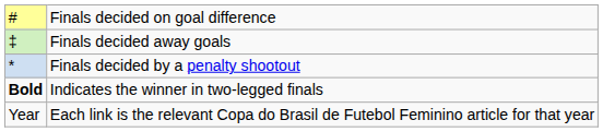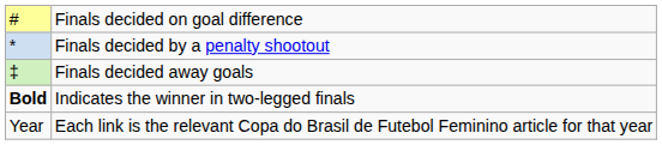rows swapped: ‡ <-> *
